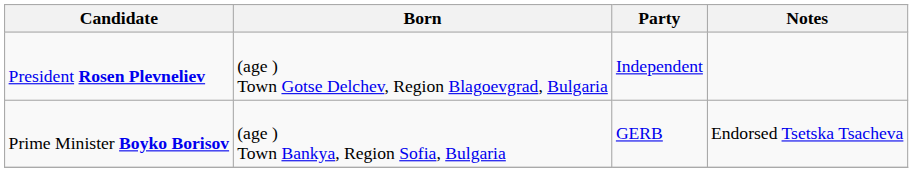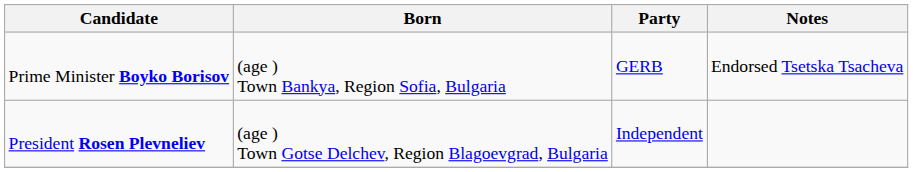rows swapped: President Rosen Plevneliev <-> Prime Minister Boyko Borisov
